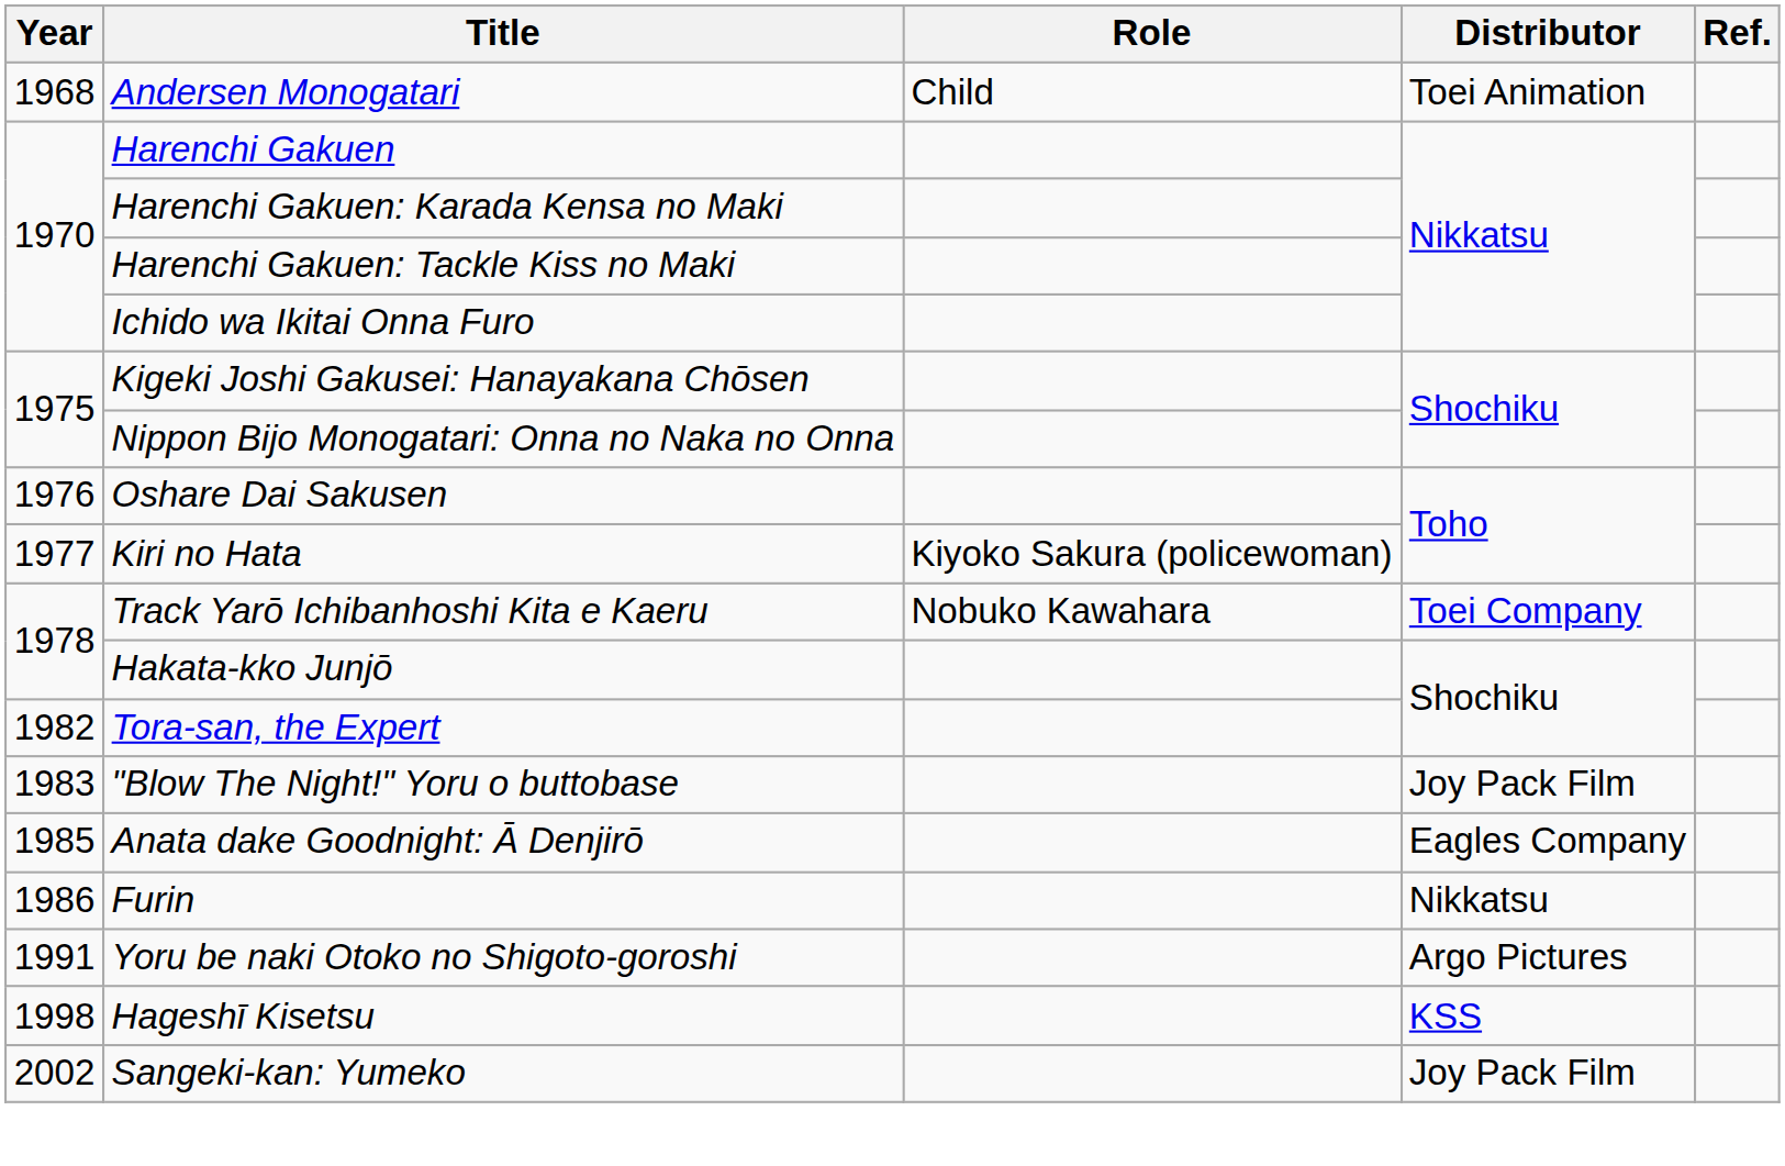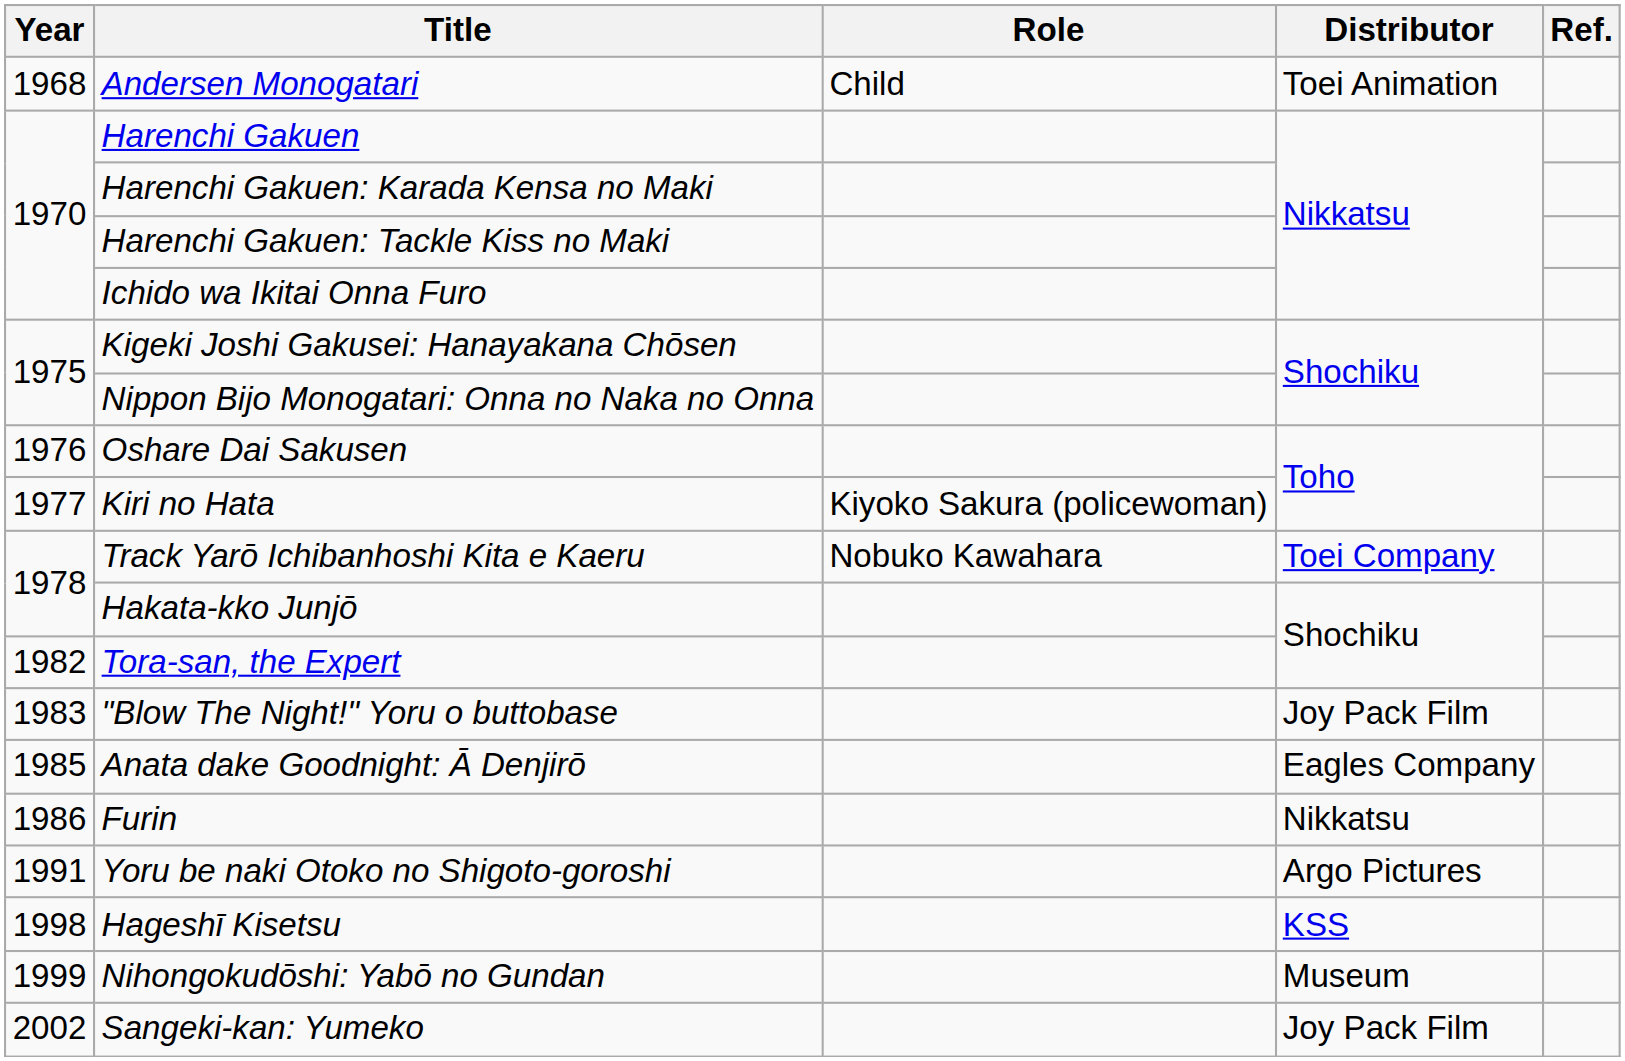+ row: 1999 | Nihongokudōshi: Yabō no Gundan | Museum
